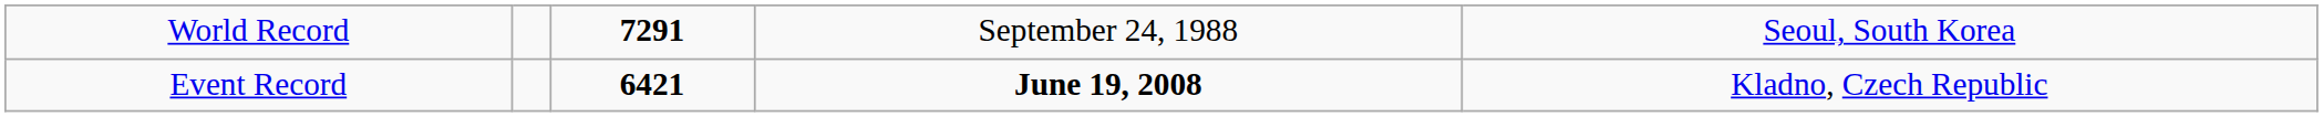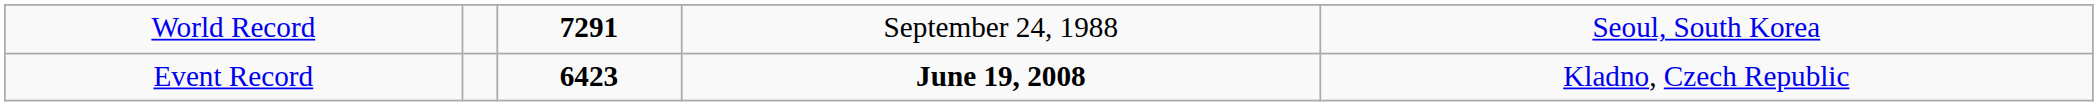Event Record | column 3: 6421 -> 6423
